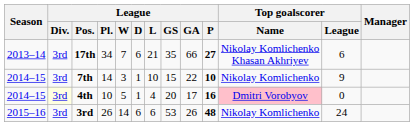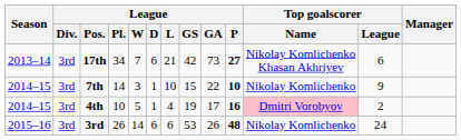17th | League / GS: 35 -> 42
17th | League / GA: 66 -> 73
4th | League / GS: 20 -> 19
4th | Top goalscorer / League: 0 -> 2
